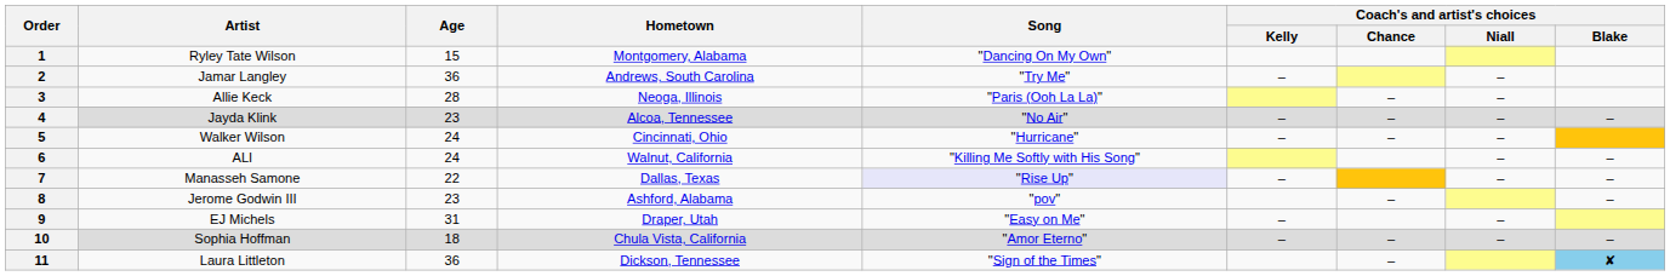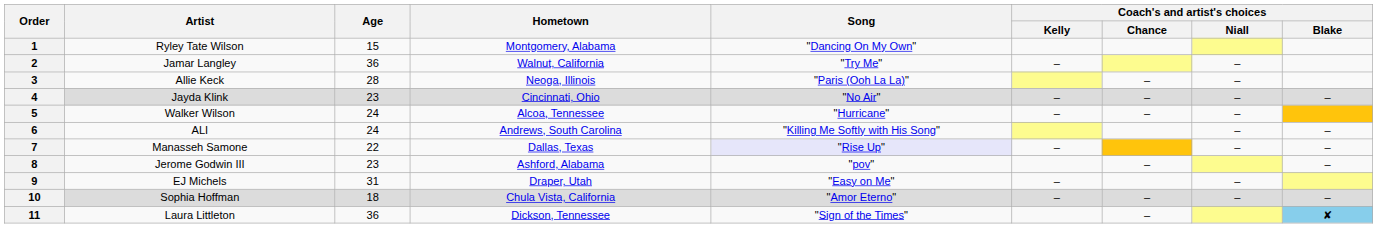2 | Hometown: Andrews, South Carolina -> Walnut, California
4 | Hometown: Alcoa, Tennessee -> Cincinnati, Ohio
5 | Hometown: Cincinnati, Ohio -> Alcoa, Tennessee
6 | Hometown: Walnut, California -> Andrews, South Carolina
